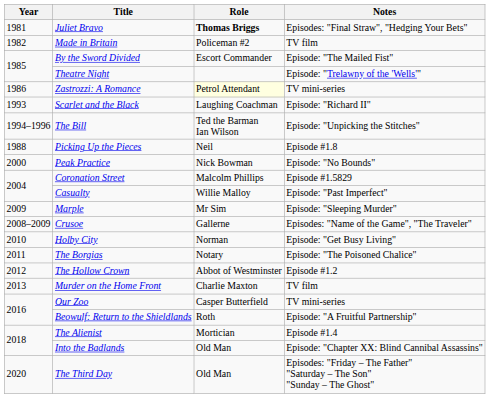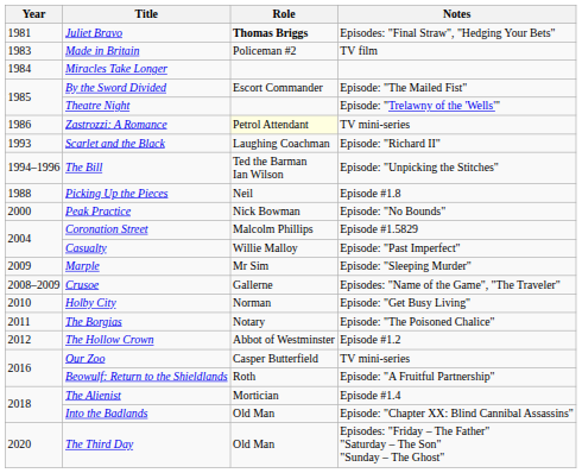Made in Britain | Year: 1982 -> 1983
+ row: 1984 | Miracles Take Longer
- row: 2013 | Murder on the Home Front | Charlie Maxton | TV film
